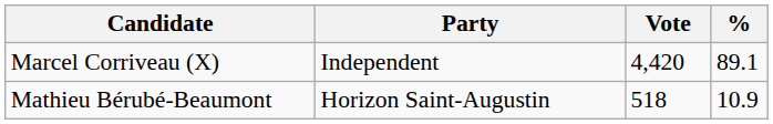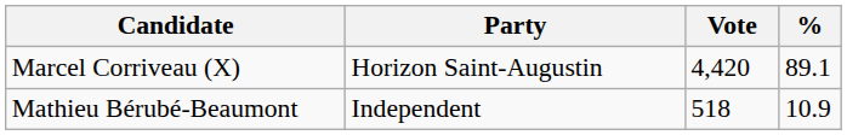Marcel Corriveau (X) | Party: Independent -> Horizon Saint-Augustin
Mathieu Bérubé-Beaumont | Party: Horizon Saint-Augustin -> Independent
